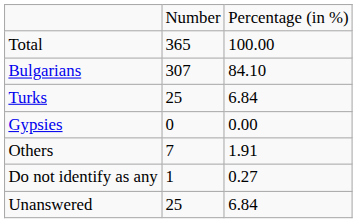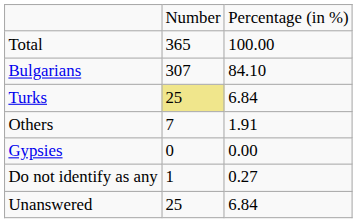Turks | column 2: no background -> khaki background
rows swapped: Gypsies <-> Others
